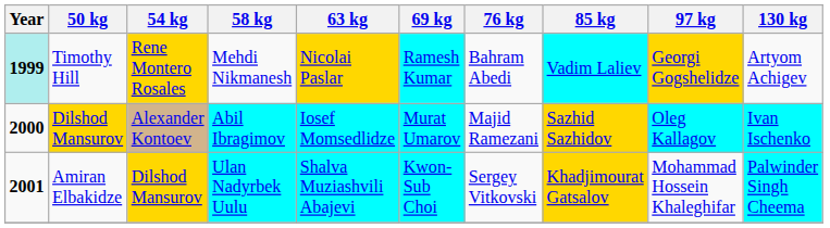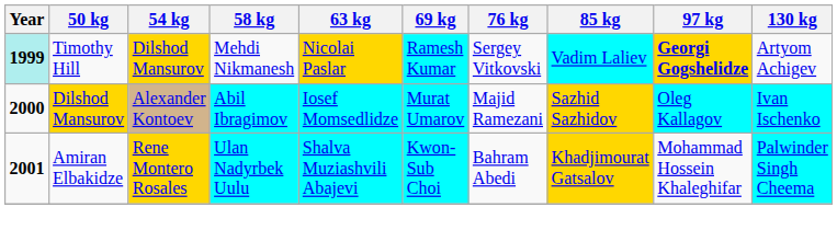Timothy Hill | 54 kg: Rene Montero Rosales -> Dilshod Mansurov
Timothy Hill | 76 kg: Bahram Abedi -> Sergey Vitkovski
Timothy Hill | 97 kg: normal -> bold
Amiran Elbakidze | 54 kg: Dilshod Mansurov -> Rene Montero Rosales
Amiran Elbakidze | 76 kg: Sergey Vitkovski -> Bahram Abedi
